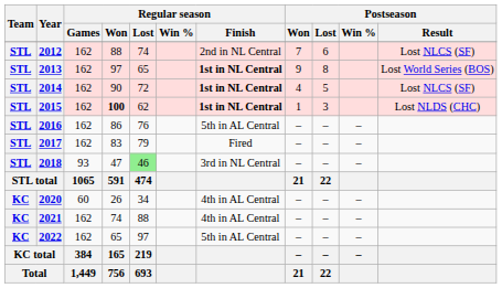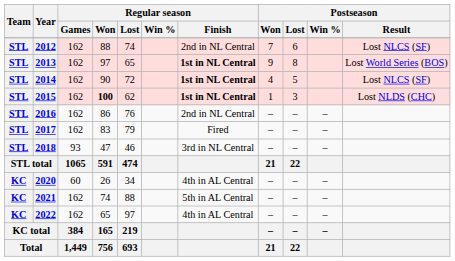2016 | Regular season / Finish: 5th in AL Central -> 2nd in NL Central
2018 | Regular season / Lost: lightgreen background -> no background
2021 | Regular season / Finish: 4th in AL Central -> 5th in AL Central
2022 | Regular season / Finish: 5th in AL Central -> 4th in AL Central
